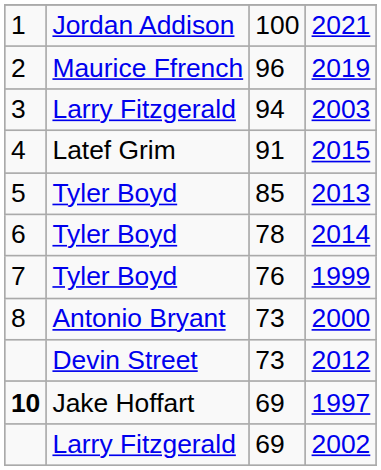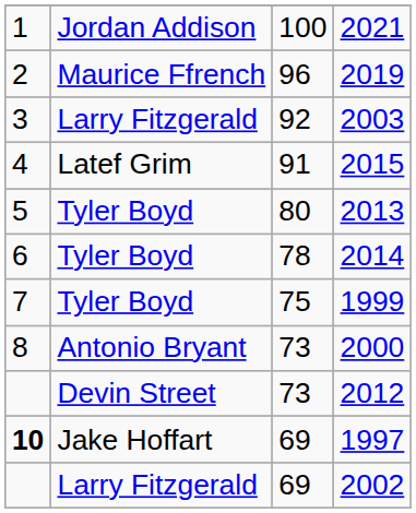2003 | column 3: 94 -> 92
2013 | column 3: 85 -> 80
1999 | column 3: 76 -> 75
